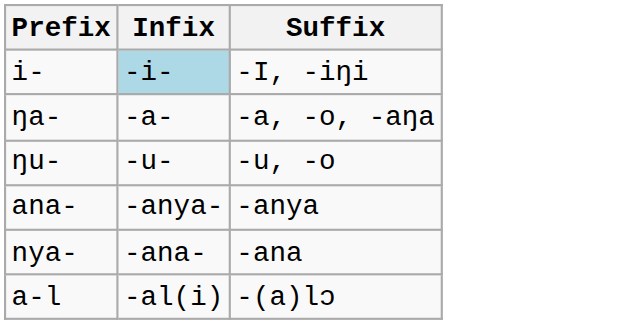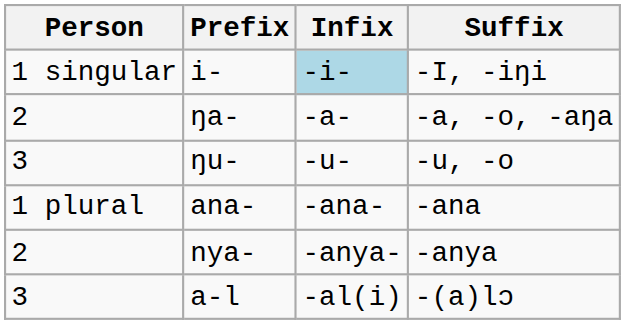+ column: Person | 1 singular | 2 | 3 | 1 plural | 2 | 3
ana- | Infix: -anya- -> -ana-
ana- | Suffix: -anya -> -ana
nya- | Infix: -ana- -> -anya-
nya- | Suffix: -ana -> -anya
